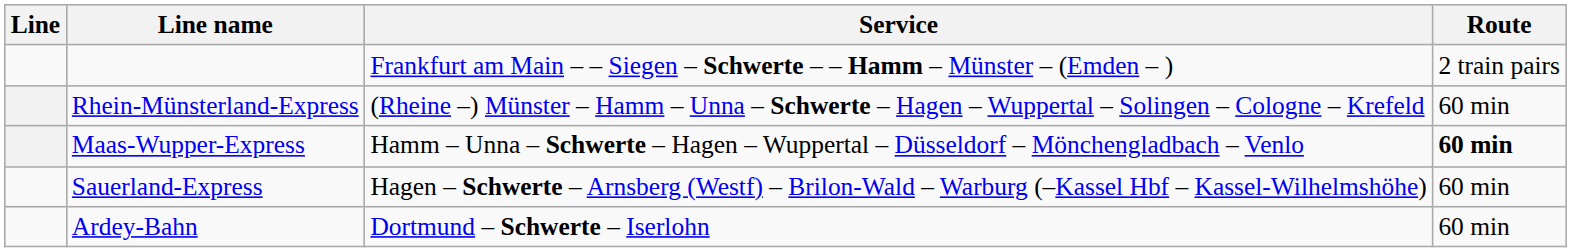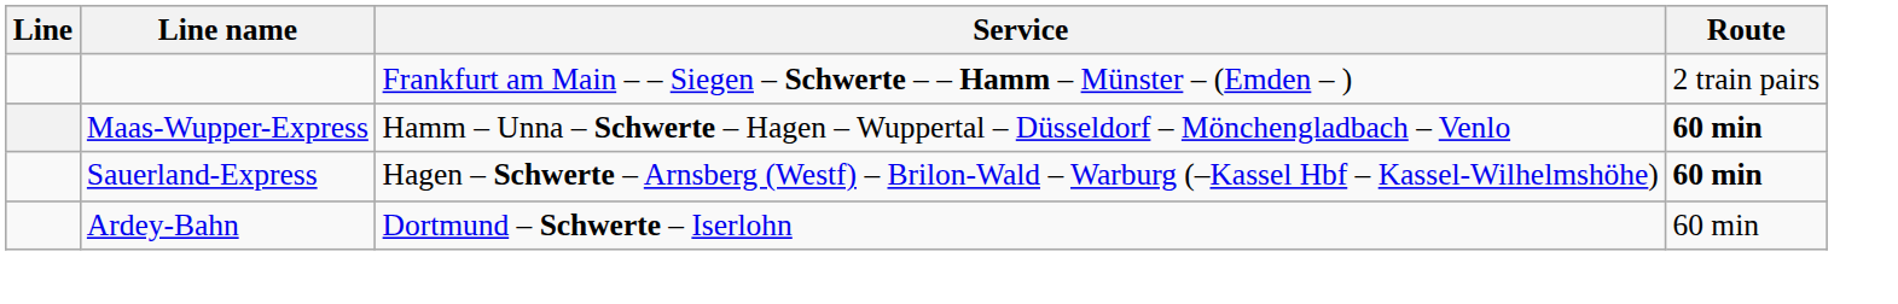- row: Rhein-Münsterland-Express | (Rheine –) Münster – Hamm – Unna – Schwerte – Hagen – Wuppertal – Solingen – Cologne – Krefeld | 60 min
Sauerland-Express | Route: normal -> bold
